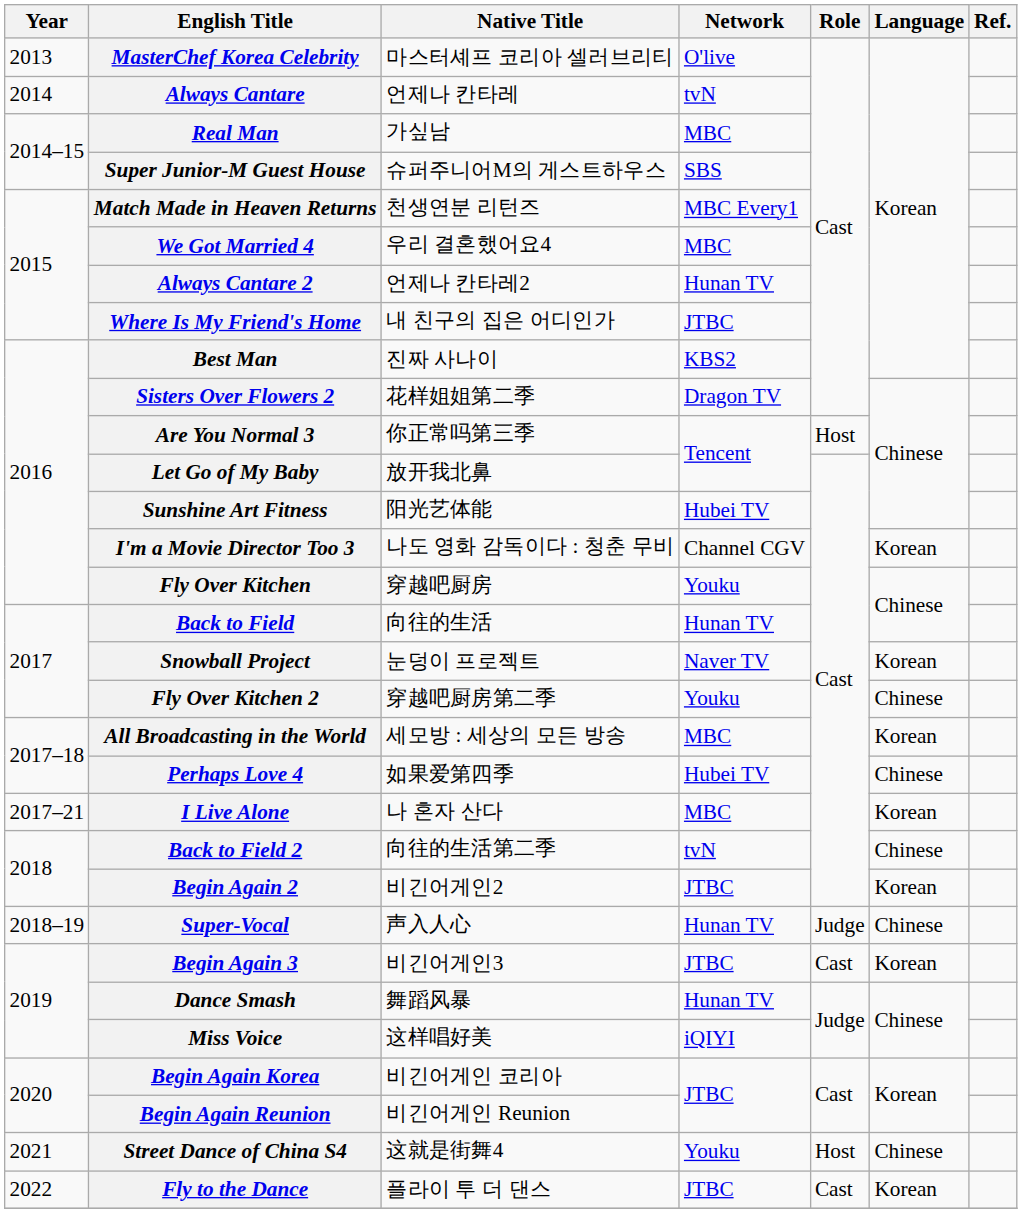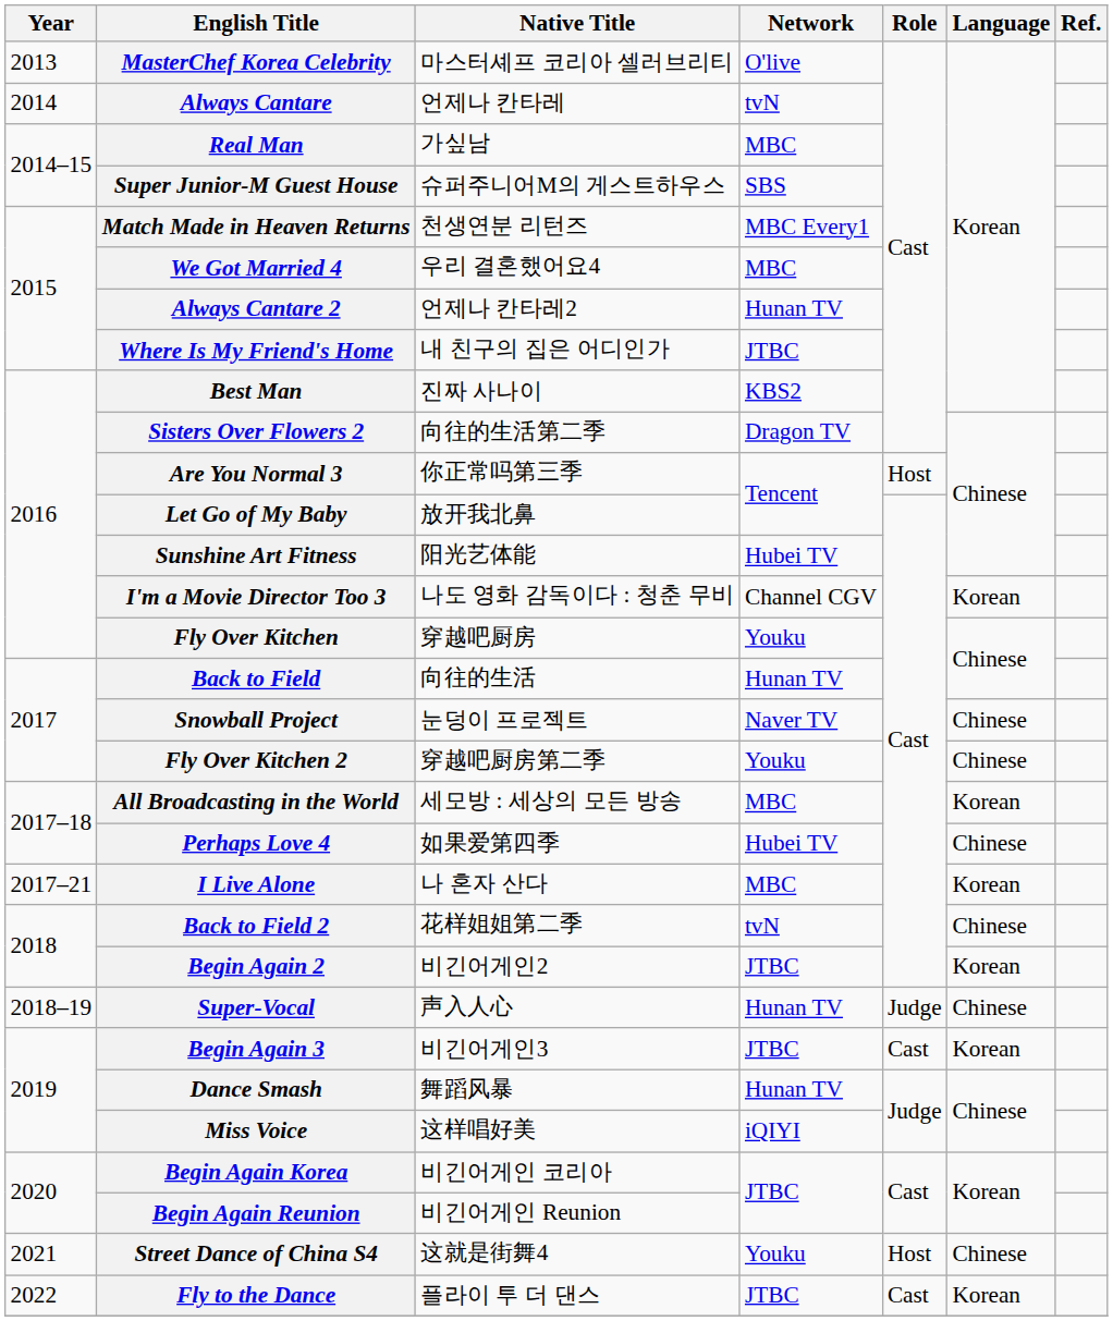Sisters Over Flowers 2 | Native Title: 花样姐姐第二季 -> 向往的生活第二季
Snowball Project | Language: Korean -> Chinese
Back to Field 2 | Native Title: 向往的生活第二季 -> 花样姐姐第二季
